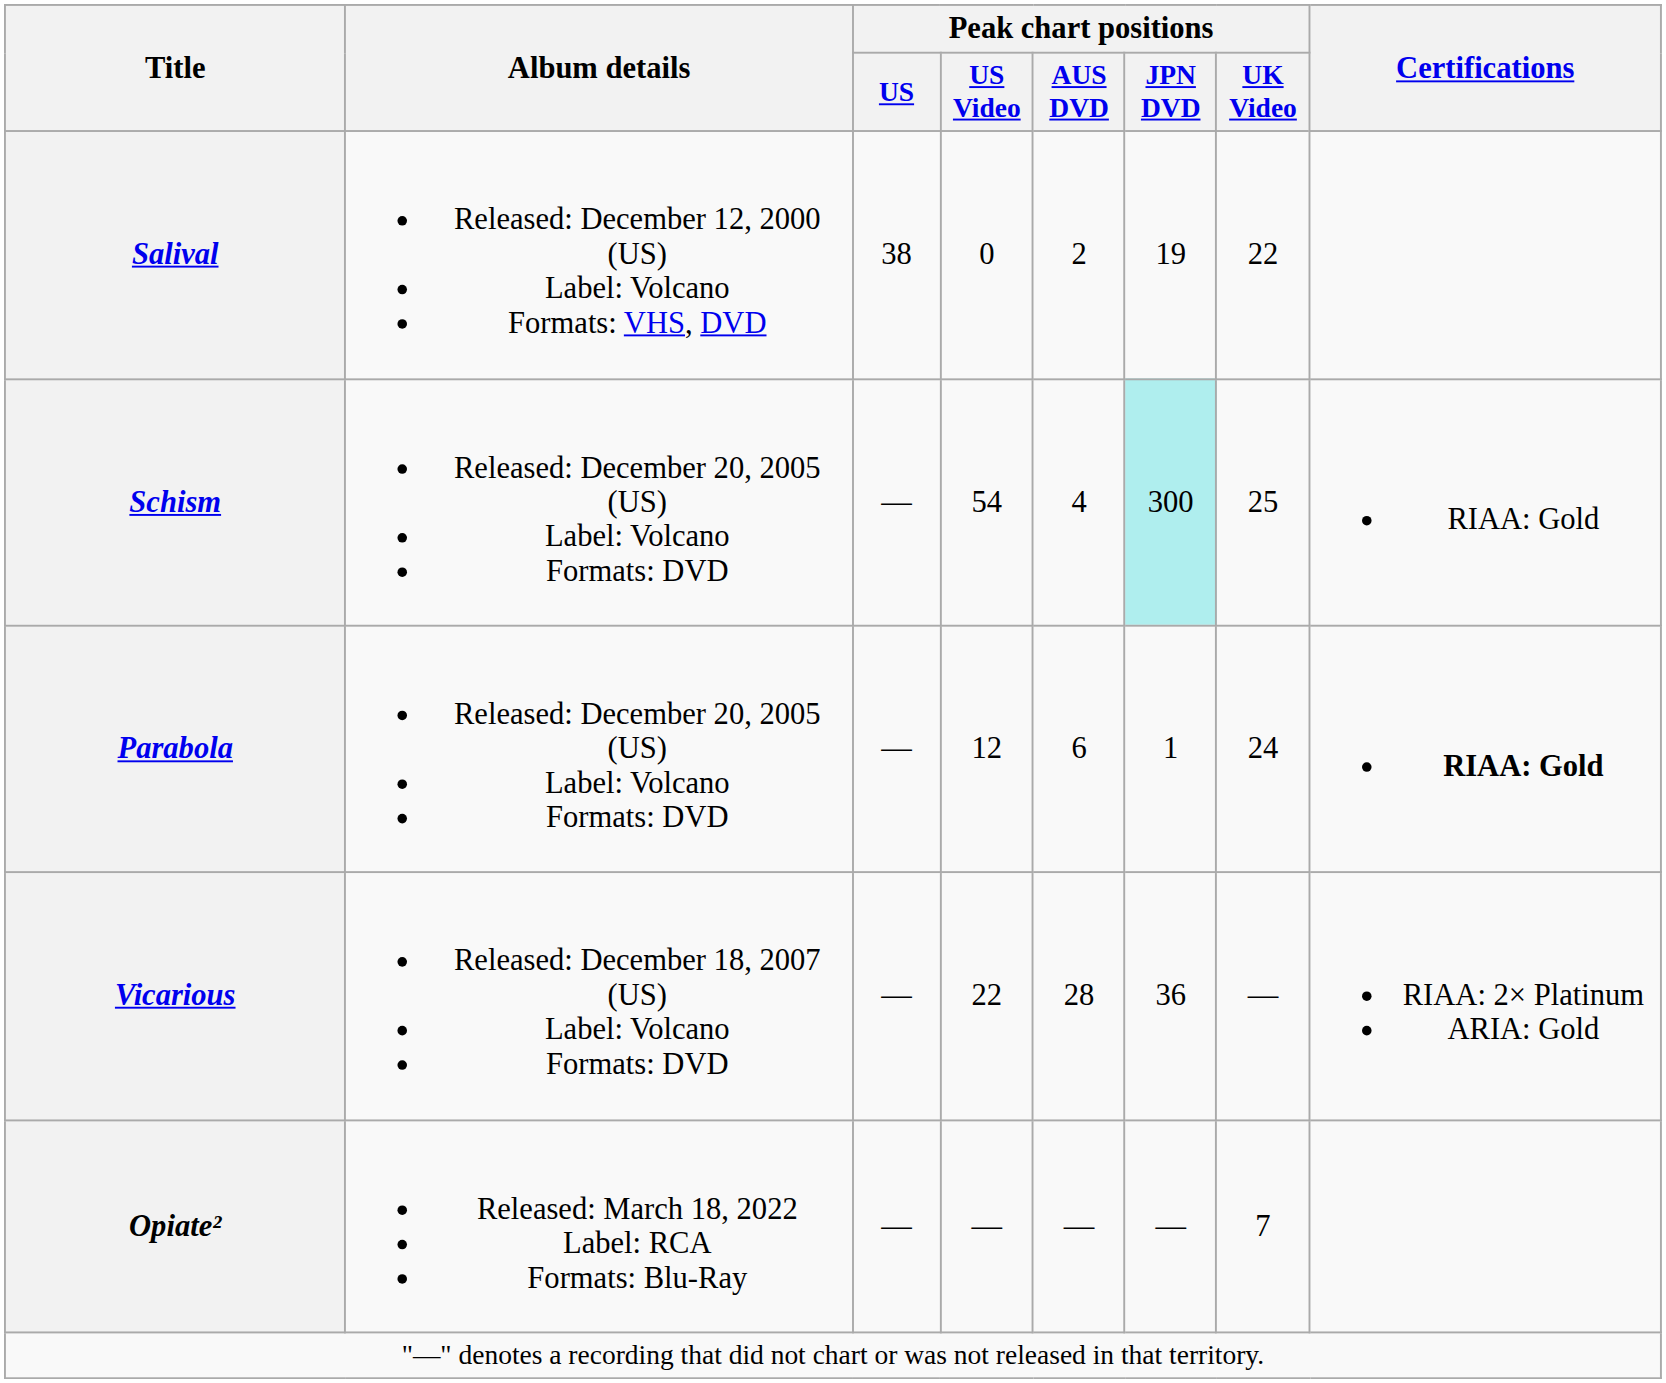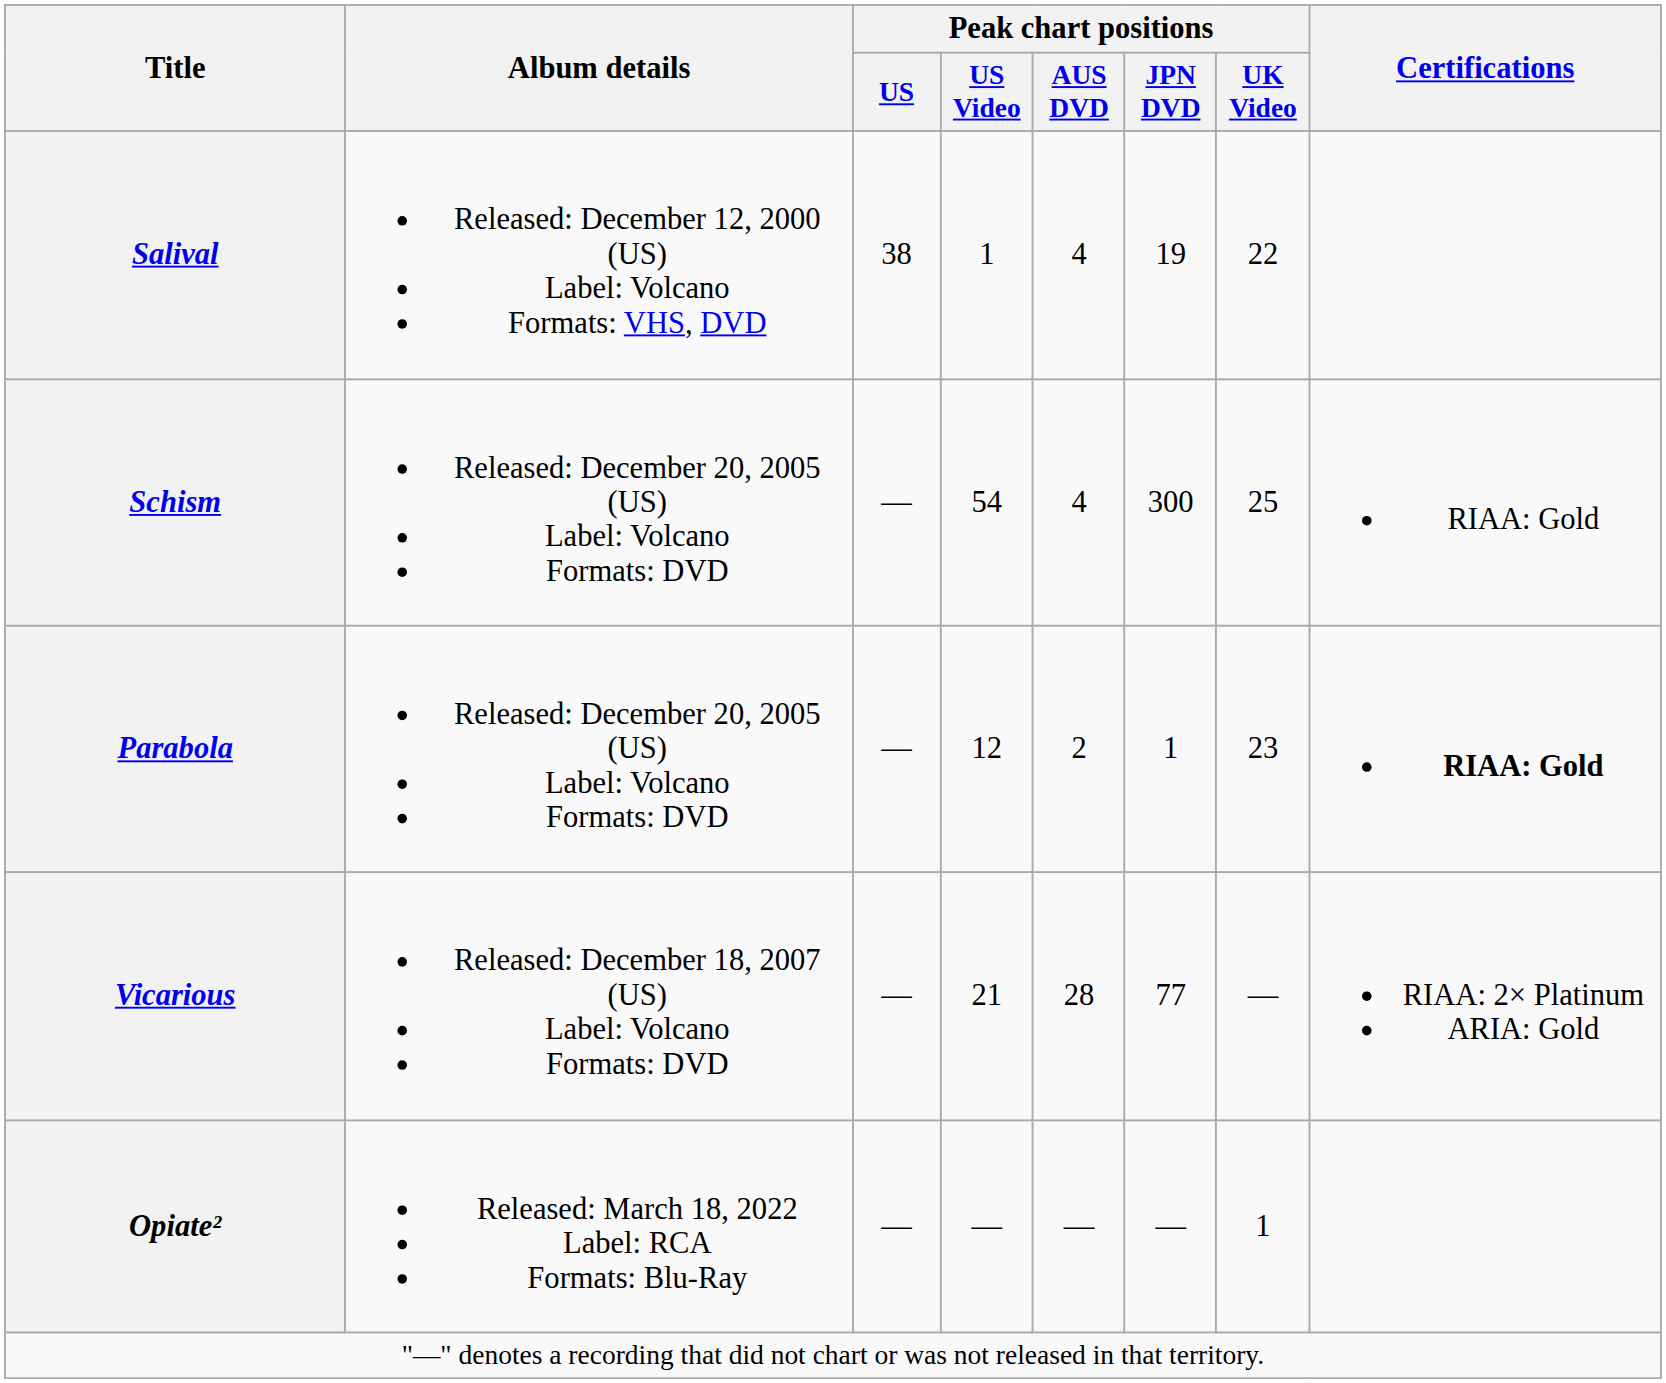Salival | Peak chart positions / US Video: 0 -> 1
Salival | Peak chart positions / AUS DVD: 2 -> 4
Schism | Peak chart positions / JPN DVD: paleturquoise background -> no background
Parabola | Peak chart positions / AUS DVD: 6 -> 2
Parabola | Peak chart positions / UK Video: 24 -> 23
Vicarious | Peak chart positions / US Video: 22 -> 21
Vicarious | Peak chart positions / JPN DVD: 36 -> 77
Opiate² | Peak chart positions / UK Video: 7 -> 1
